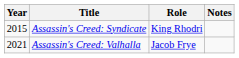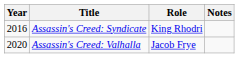Assassin's Creed: Syndicate | Year: 2015 -> 2016
Assassin's Creed: Valhalla | Year: 2021 -> 2020
